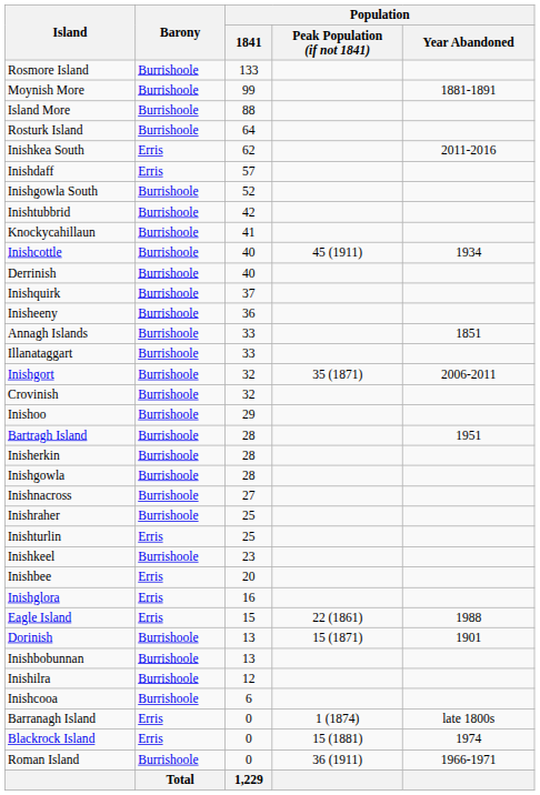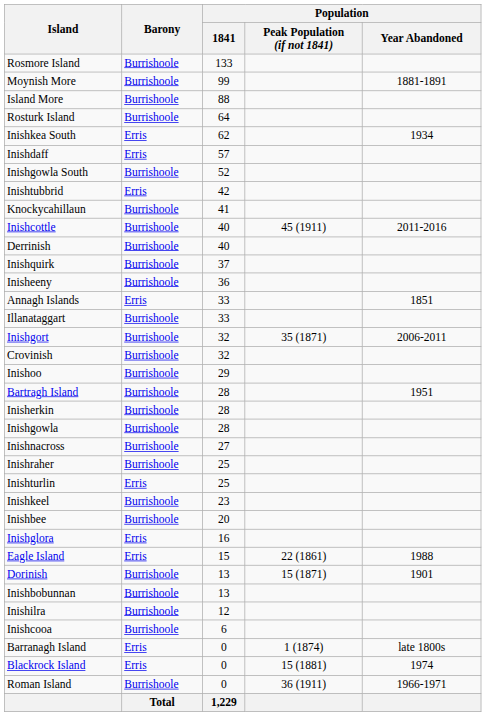Inishkea South | Population / Year Abandoned: 2011-2016 -> 1934
Inishtubbrid | Barony: Burrishoole -> Erris
Inishcottle | Population / Year Abandoned: 1934 -> 2011-2016
Annagh Islands | Barony: Burrishoole -> Erris
Inishbee | Barony: Erris -> Burrishoole
